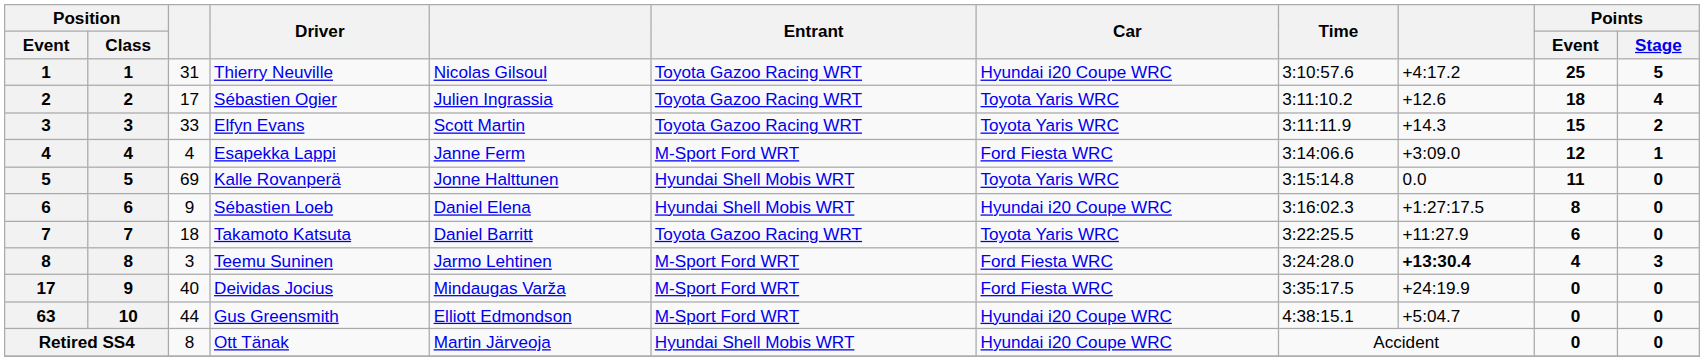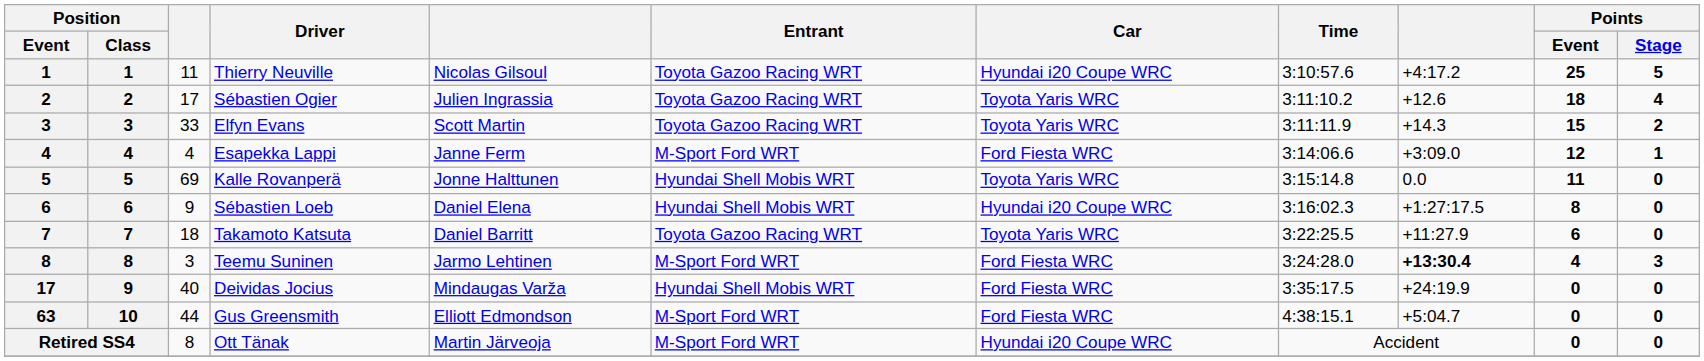Thierry Neuville | column 3: 31 -> 11
Deividas Jocius | Entrant: M-Sport Ford WRT -> Hyundai Shell Mobis WRT
Gus Greensmith | Car: Hyundai i20 Coupe WRC -> Ford Fiesta WRC
Ott Tänak | Entrant: Hyundai Shell Mobis WRT -> M-Sport Ford WRT
